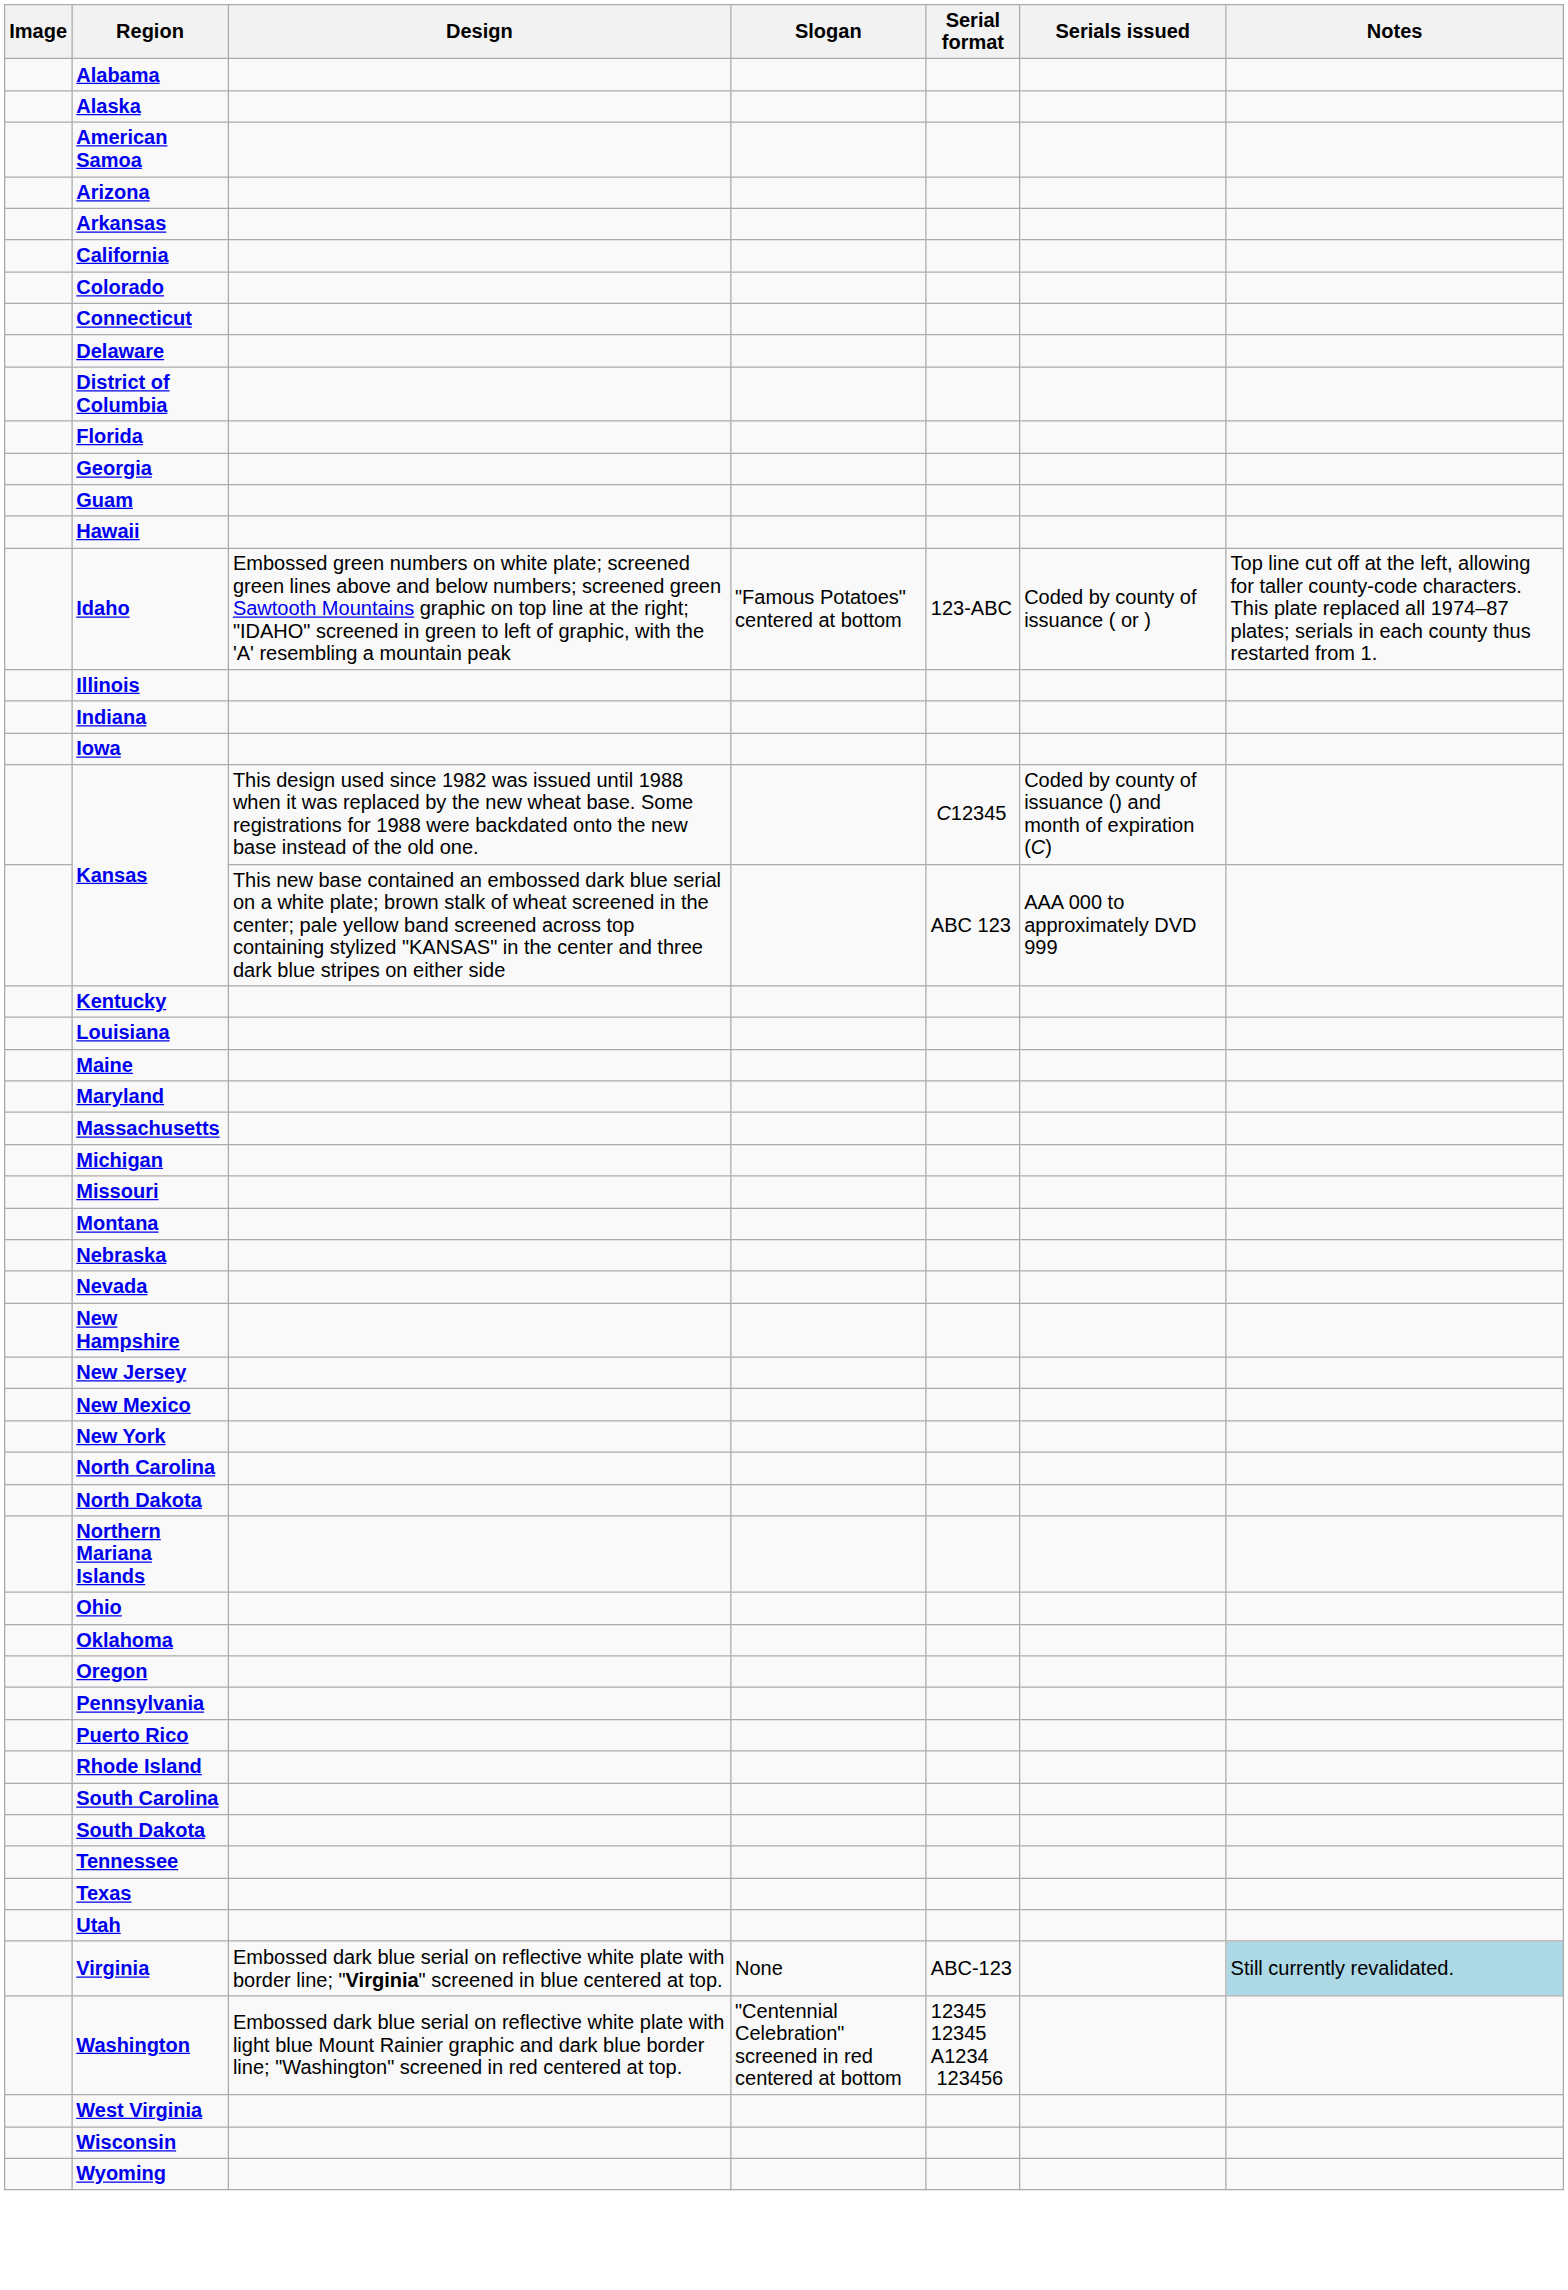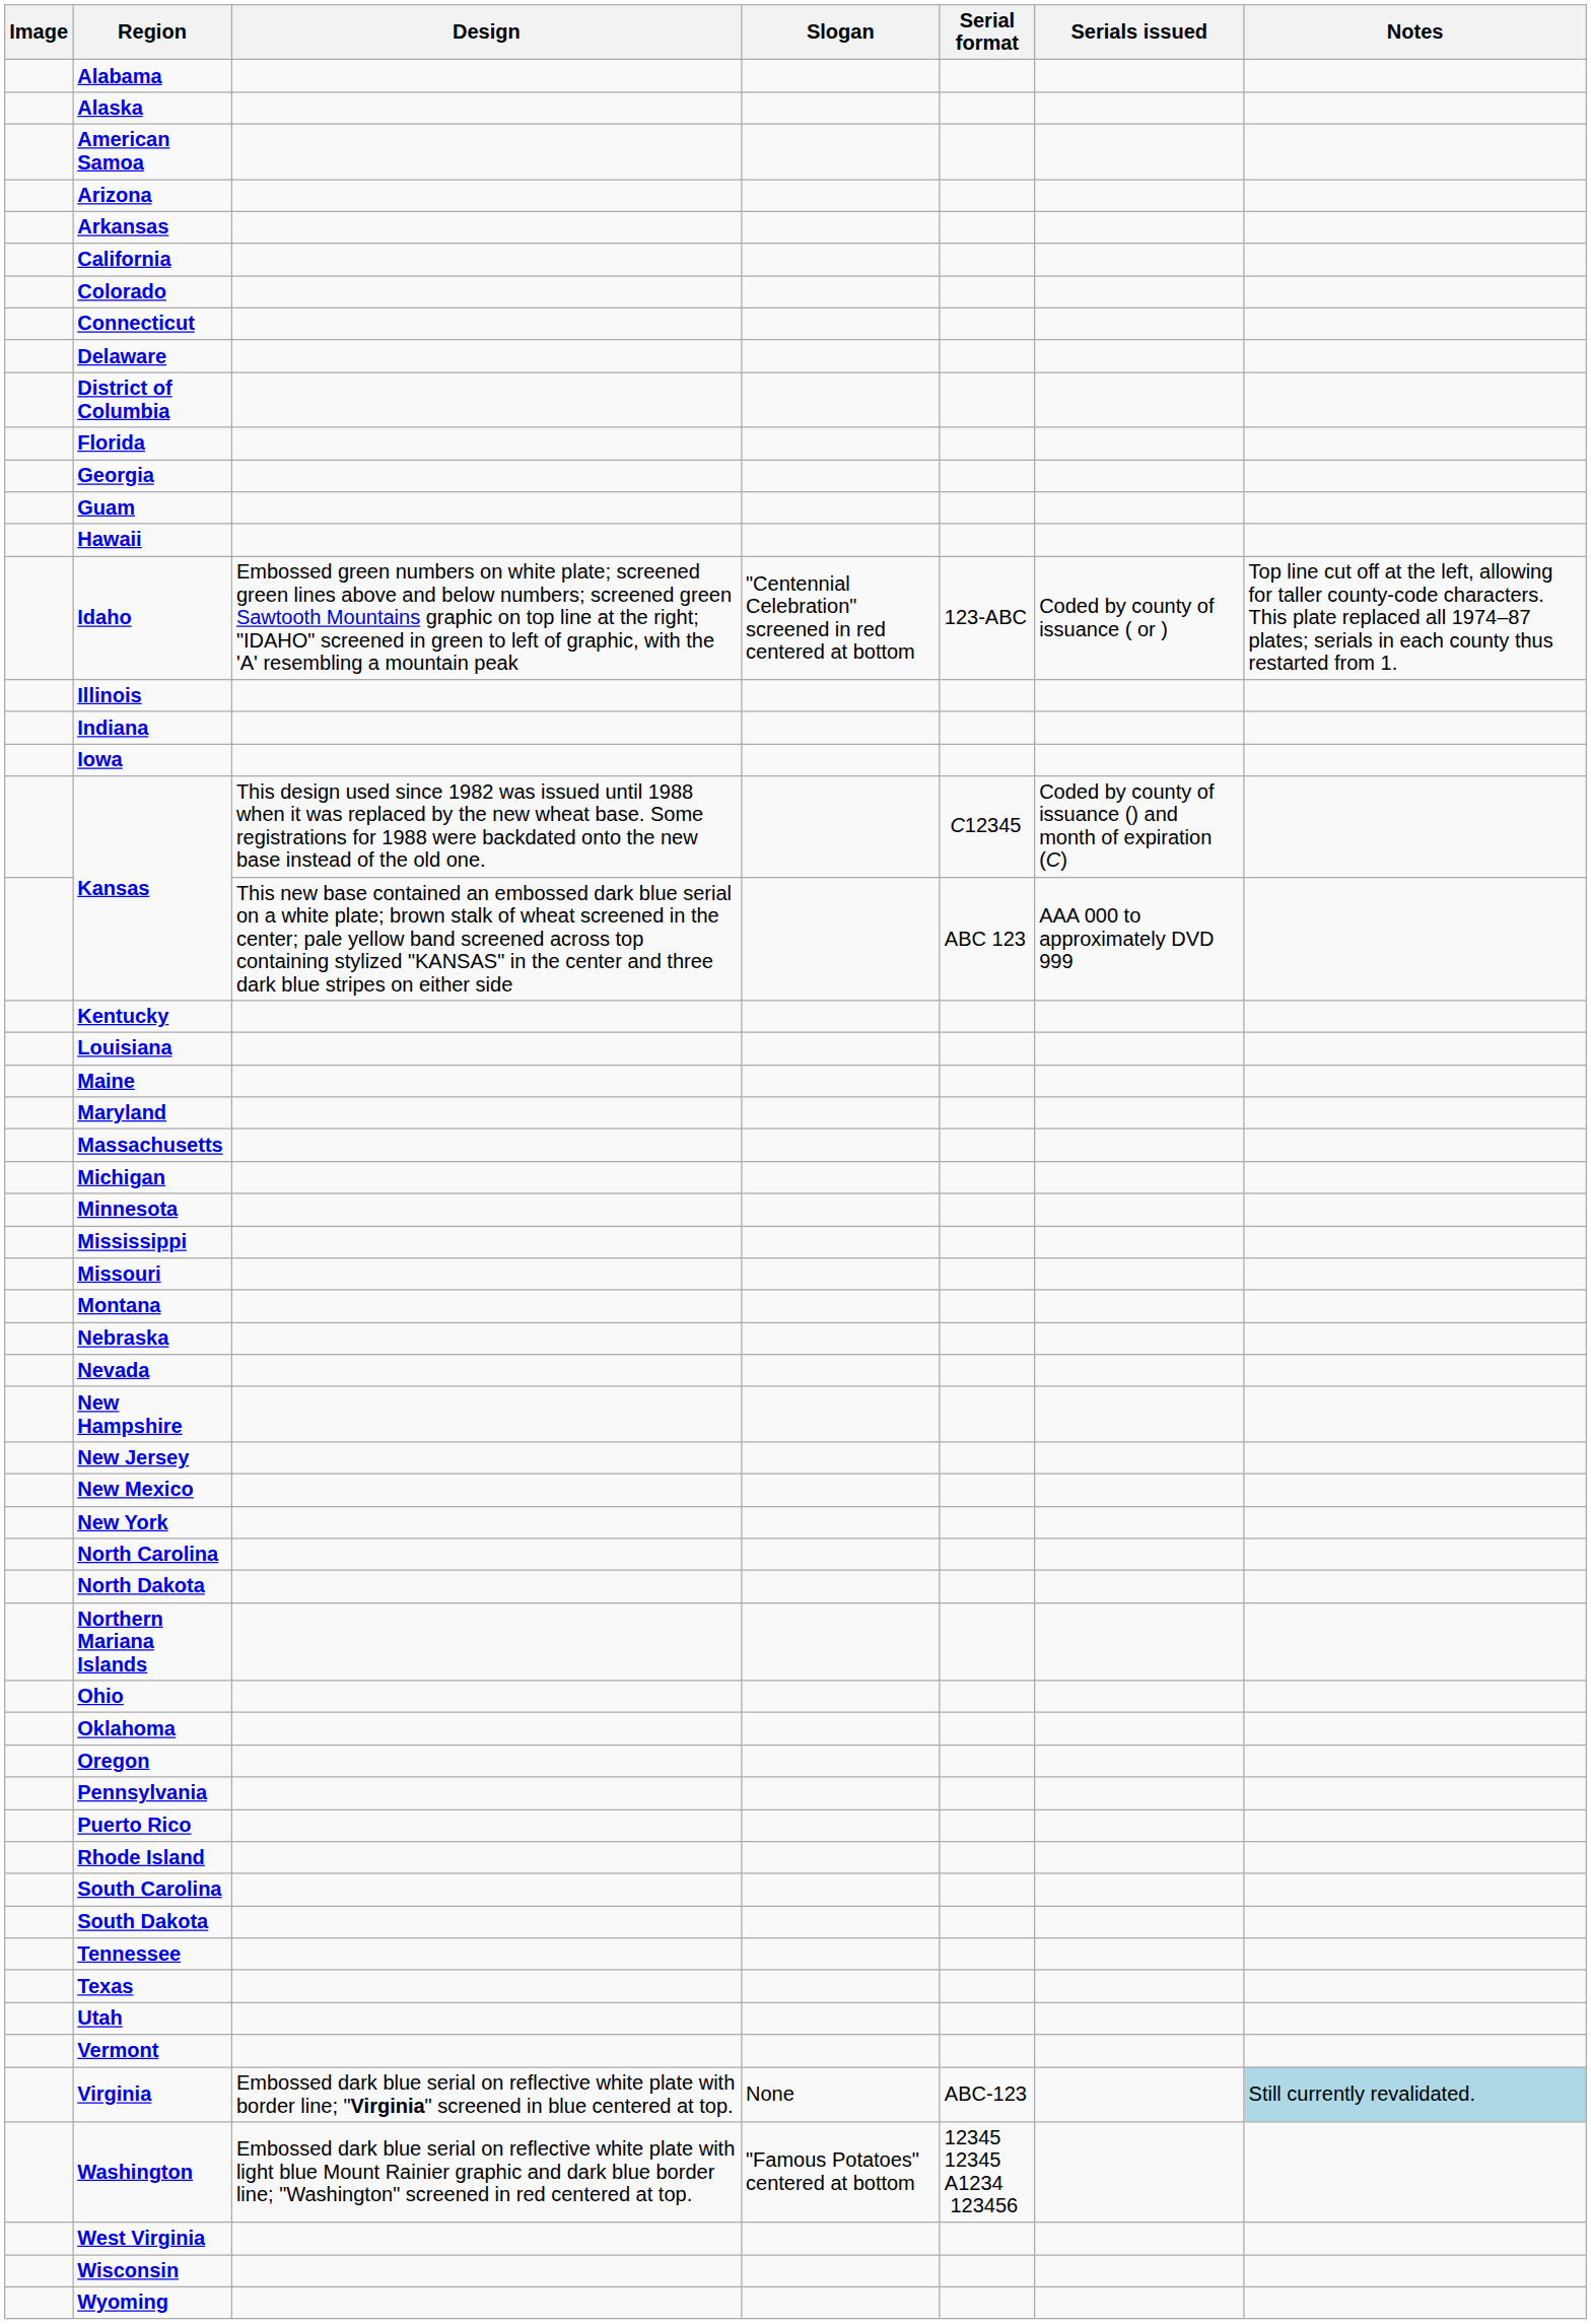Idaho | Slogan: "Famous Potatoes" centered at bottom -> "Centennial Celebration" screened in red centered at bottom
+ row: Minnesota
+ row: Mississippi
+ row: Vermont
Washington | Slogan: "Centennial Celebration" screened in red centered at bottom -> "Famous Potatoes" centered at bottom
